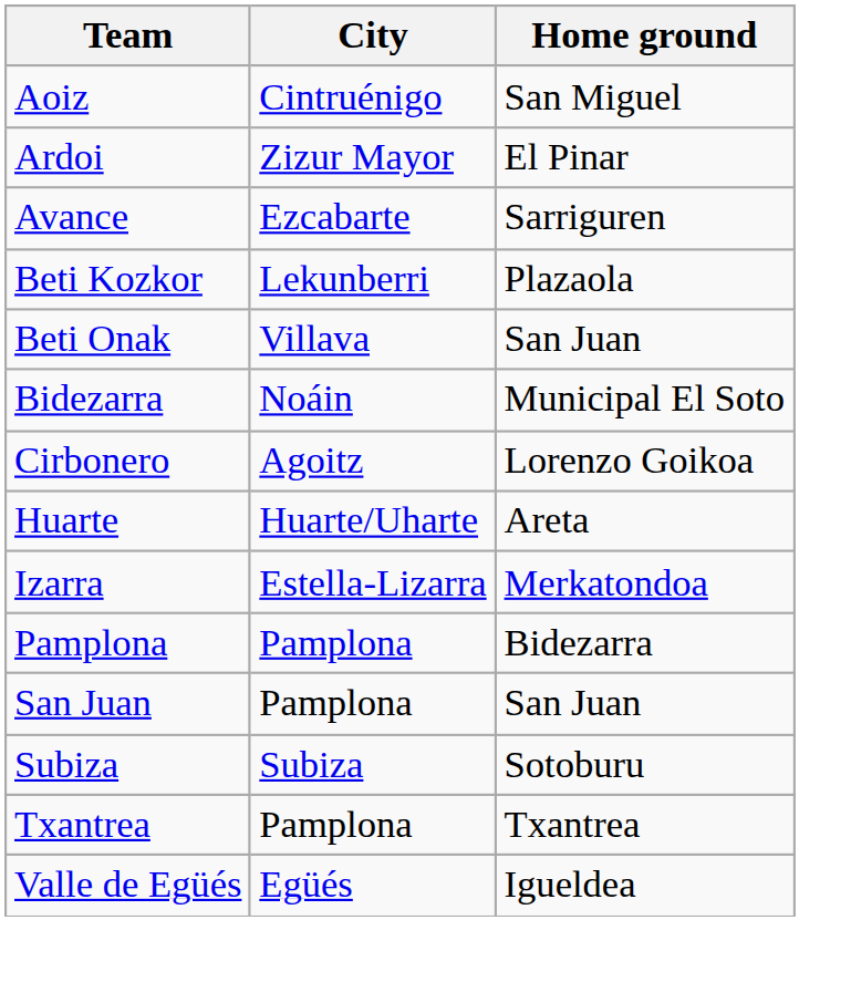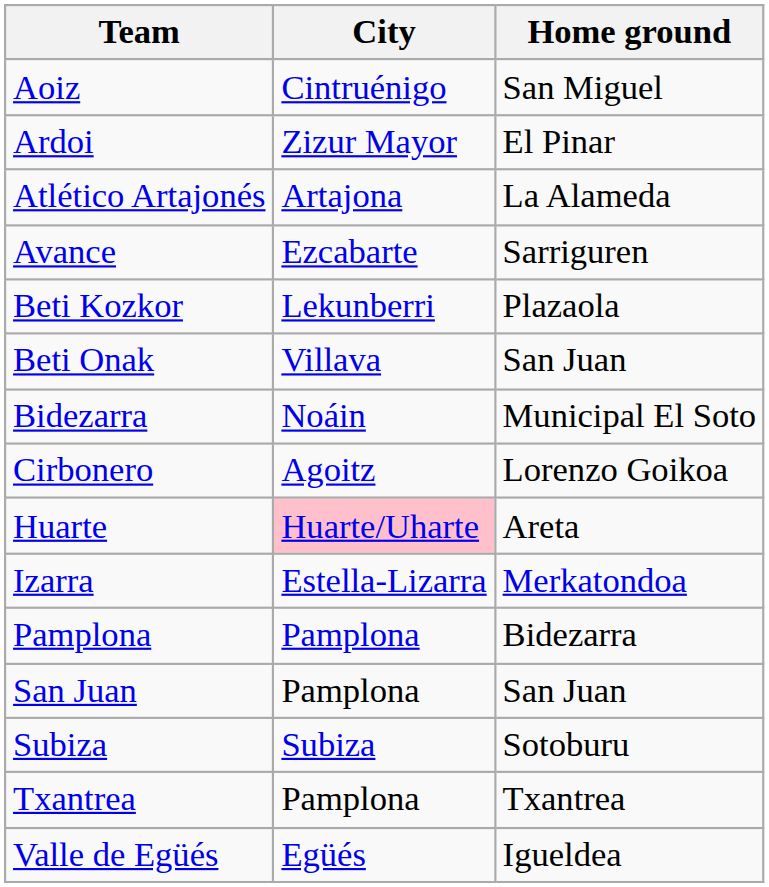+ row: Atlético Artajonés | Artajona | La Alameda
Huarte | City: no background -> pink background
